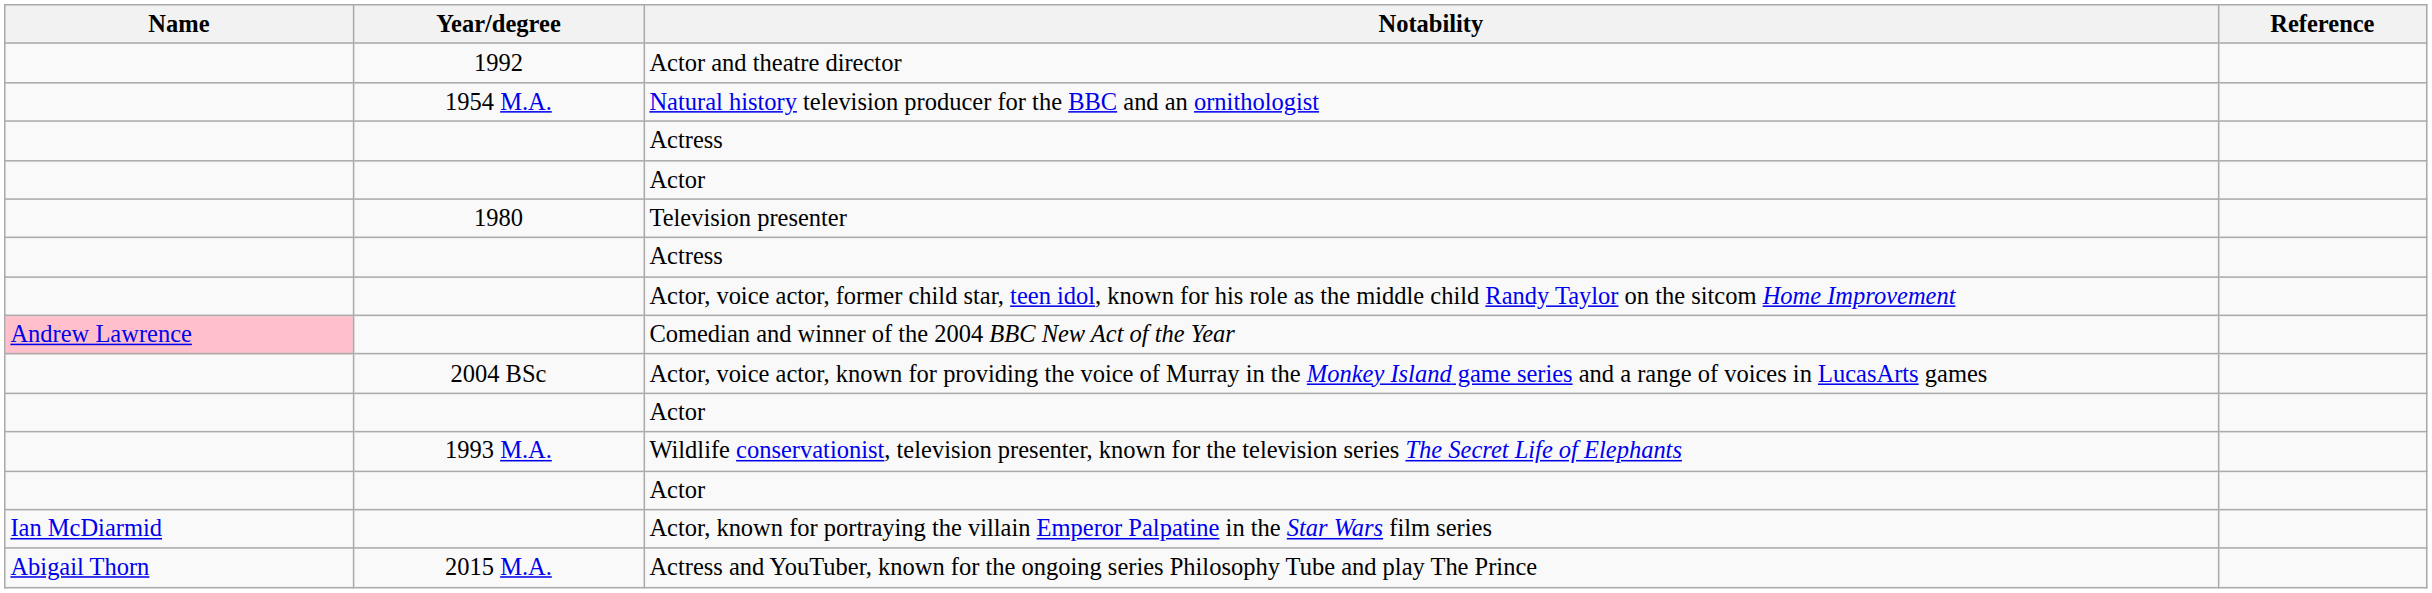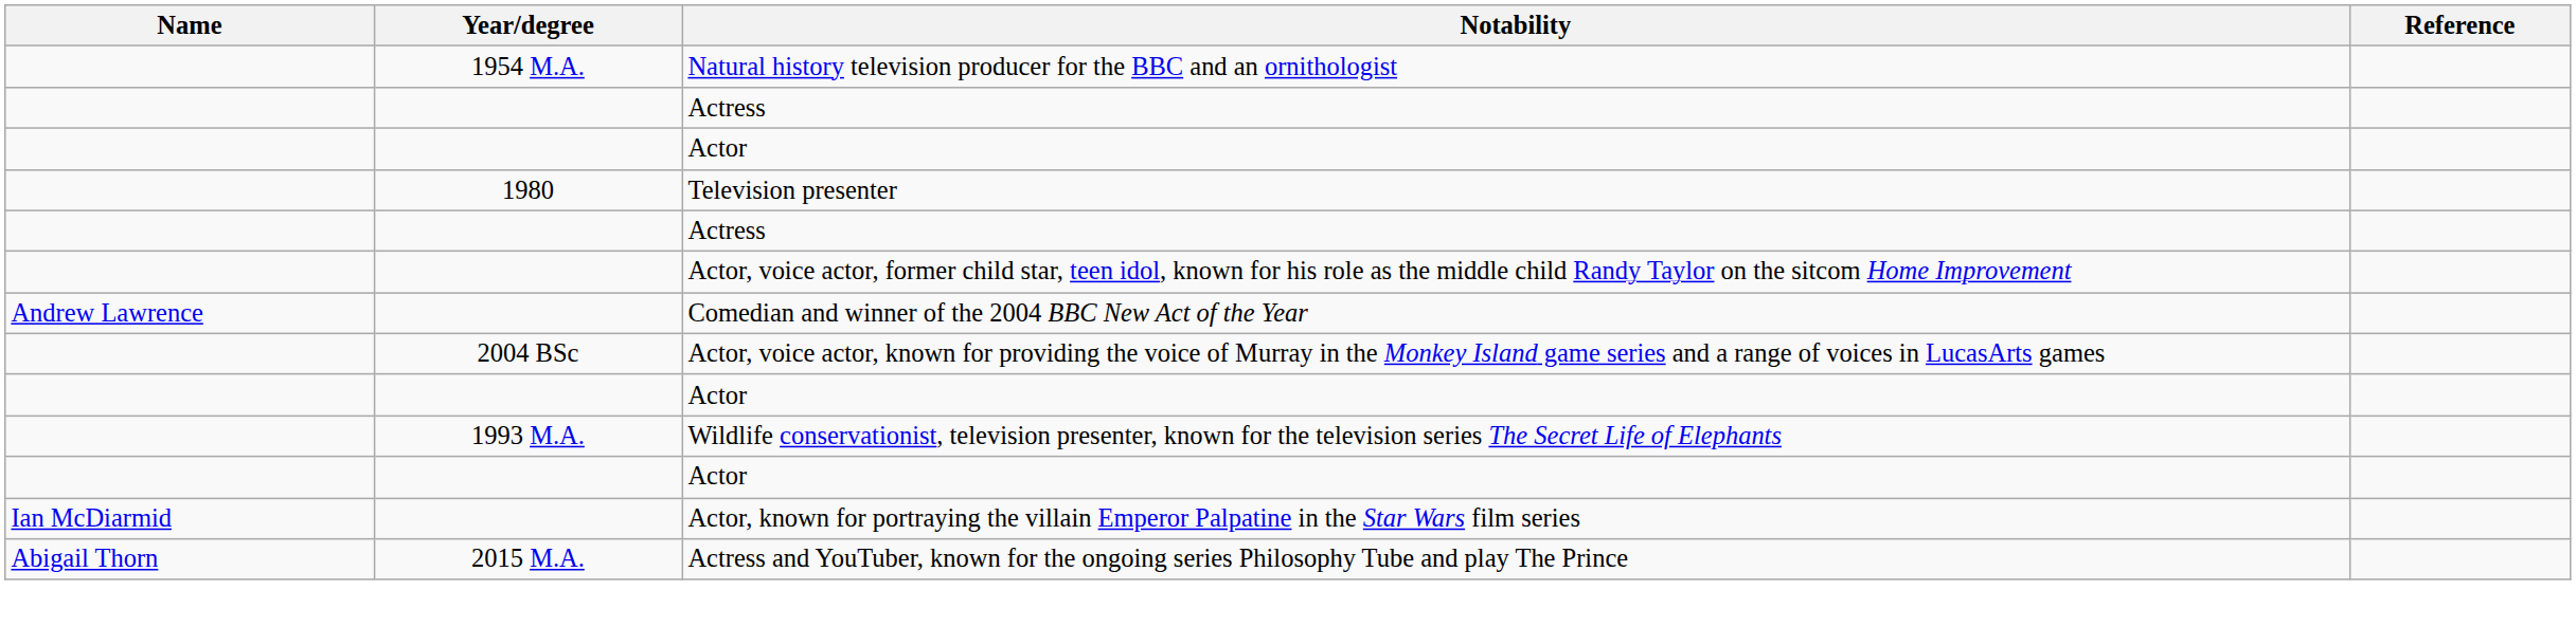- row: 1992 | Actor and theatre director
Comedian and winner of the 2004 BBC New Act of the Year | Name: pink background -> no background
